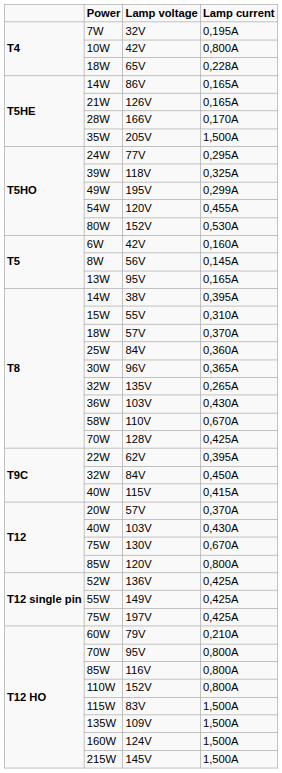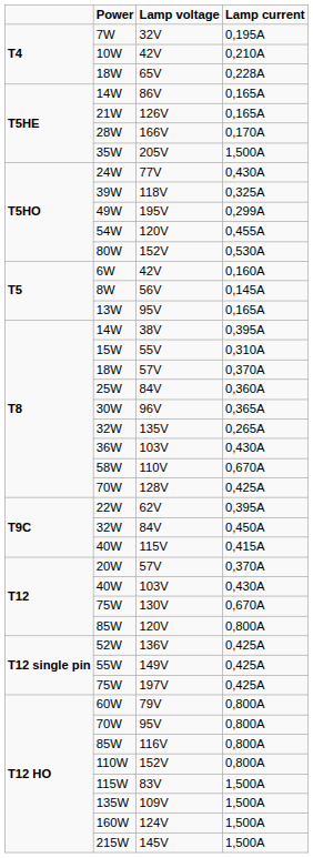10W | Lamp current: 0,800A -> 0,210A
24W | Lamp current: 0,295A -> 0,430A
60W | Lamp current: 0,210A -> 0,800A
